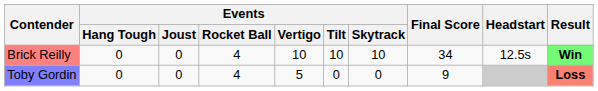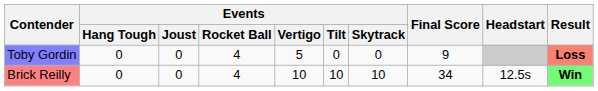rows swapped: Brick Reilly <-> Toby Gordin
